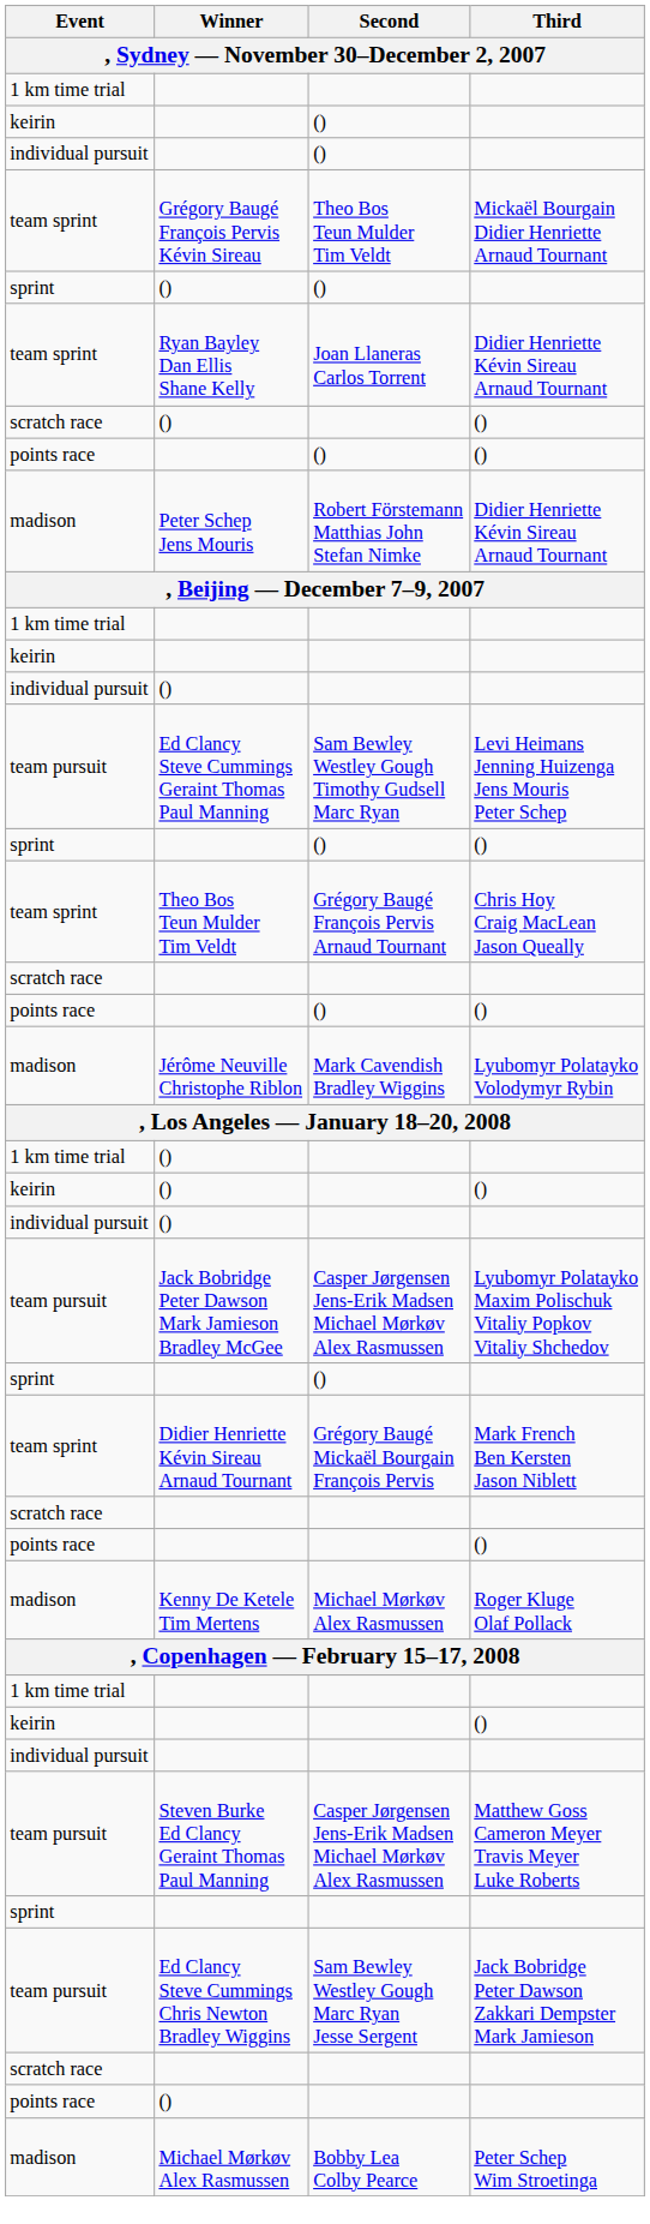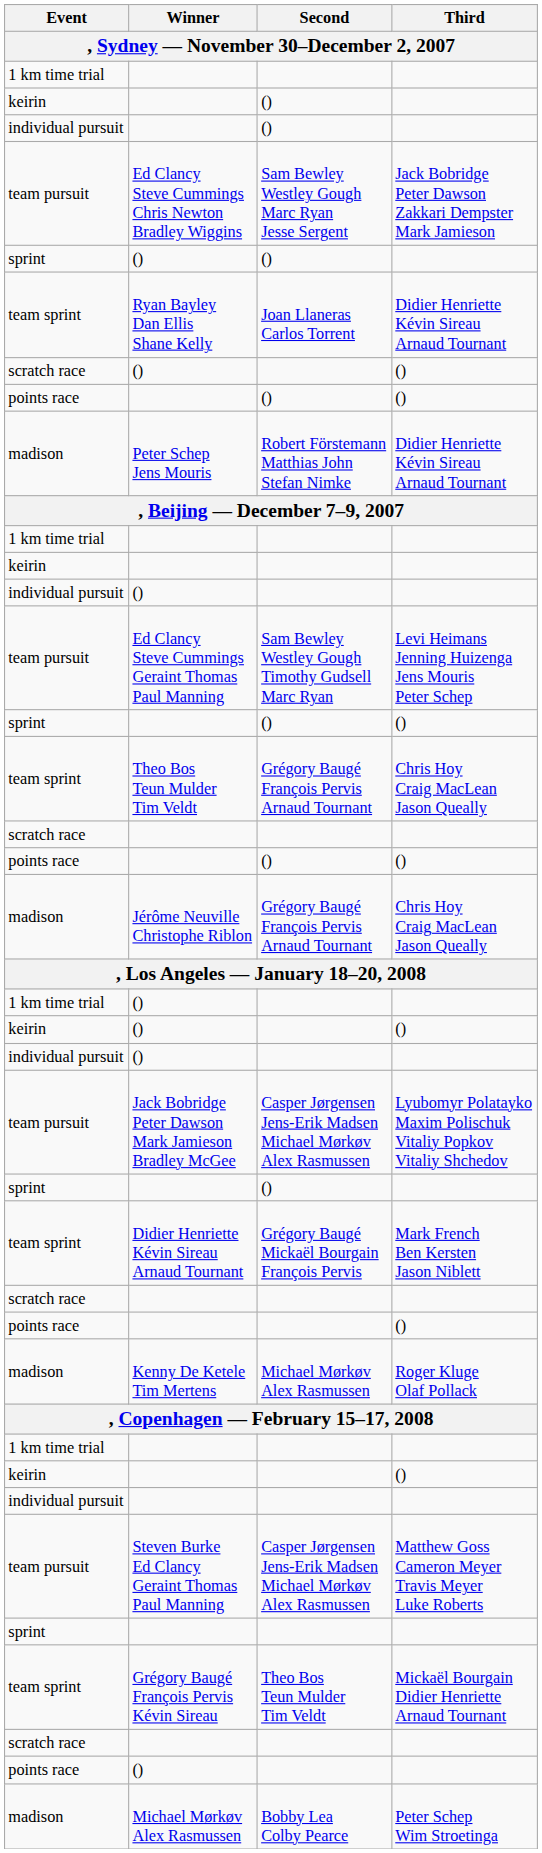rows swapped: Ed Clancy Steve Cummings Chris Newton Bradley Wiggins <-> Grégory Baugé François Pervis Kévin Sireau
Jérôme Neuville Christophe Riblon | Second: Mark Cavendish Bradley Wiggins -> Grégory Baugé François Pervis Arnaud Tournant
Jérôme Neuville Christophe Riblon | Third: Lyubomyr Polatayko Volodymyr Rybin -> Chris Hoy Craig MacLean Jason Queally
